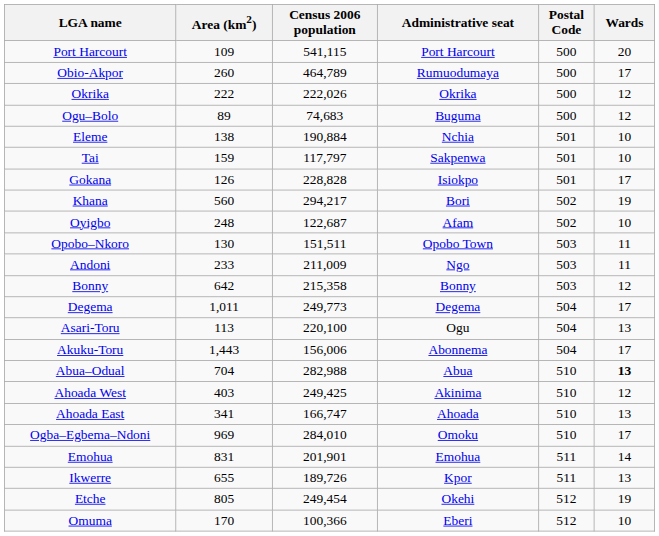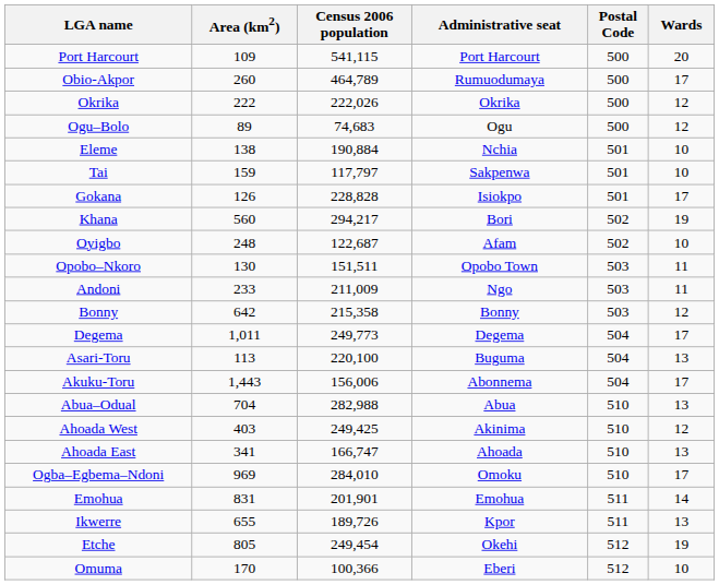Ogu–Bolo | Administrative seat: Buguma -> Ogu
Asari-Toru | Administrative seat: Ogu -> Buguma
Abua–Odual | Wards: bold -> normal
